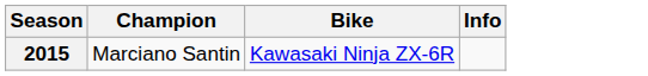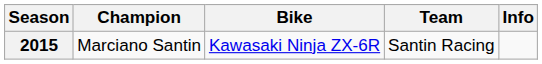+ column: Team | Santin Racing
